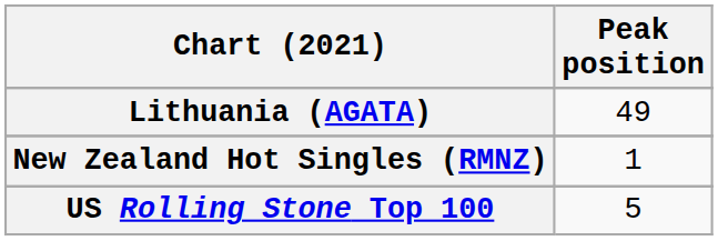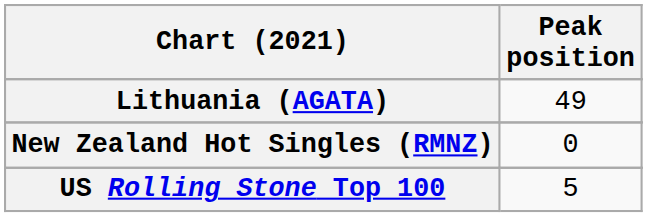New Zealand Hot Singles (RMNZ) | Peak position: 1 -> 0
